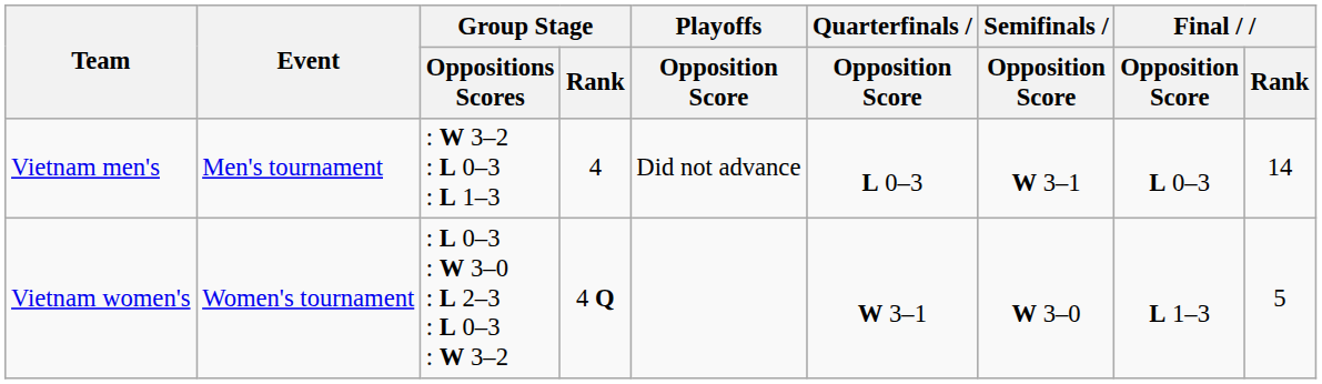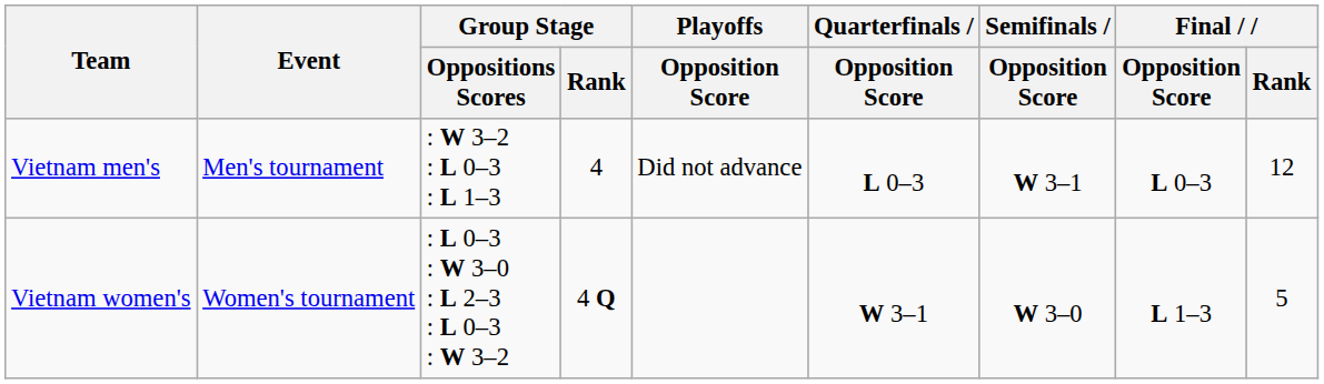Vietnam men's | Final / Rank: 14 -> 12
